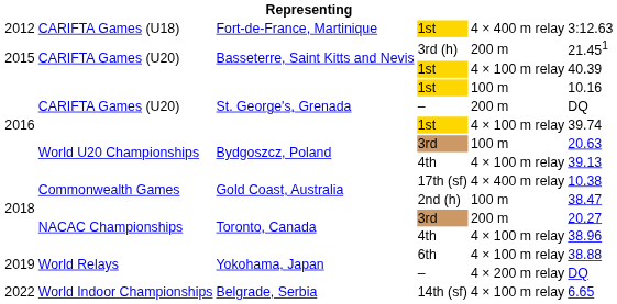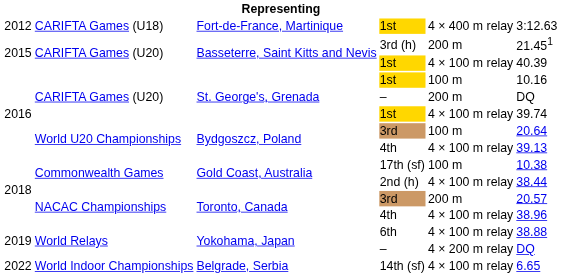Bydgoszcz, Poland / 3rd | column 6: 20.63 -> 20.64
17th (sf) | column 5: 4 × 400 m relay -> 100 m
2nd (h) | column 5: 100 m -> 4 × 100 m relay
2nd (h) | column 6: 38.47 -> 38.44
Toronto, Canada / 3rd | column 6: 20.27 -> 20.57
